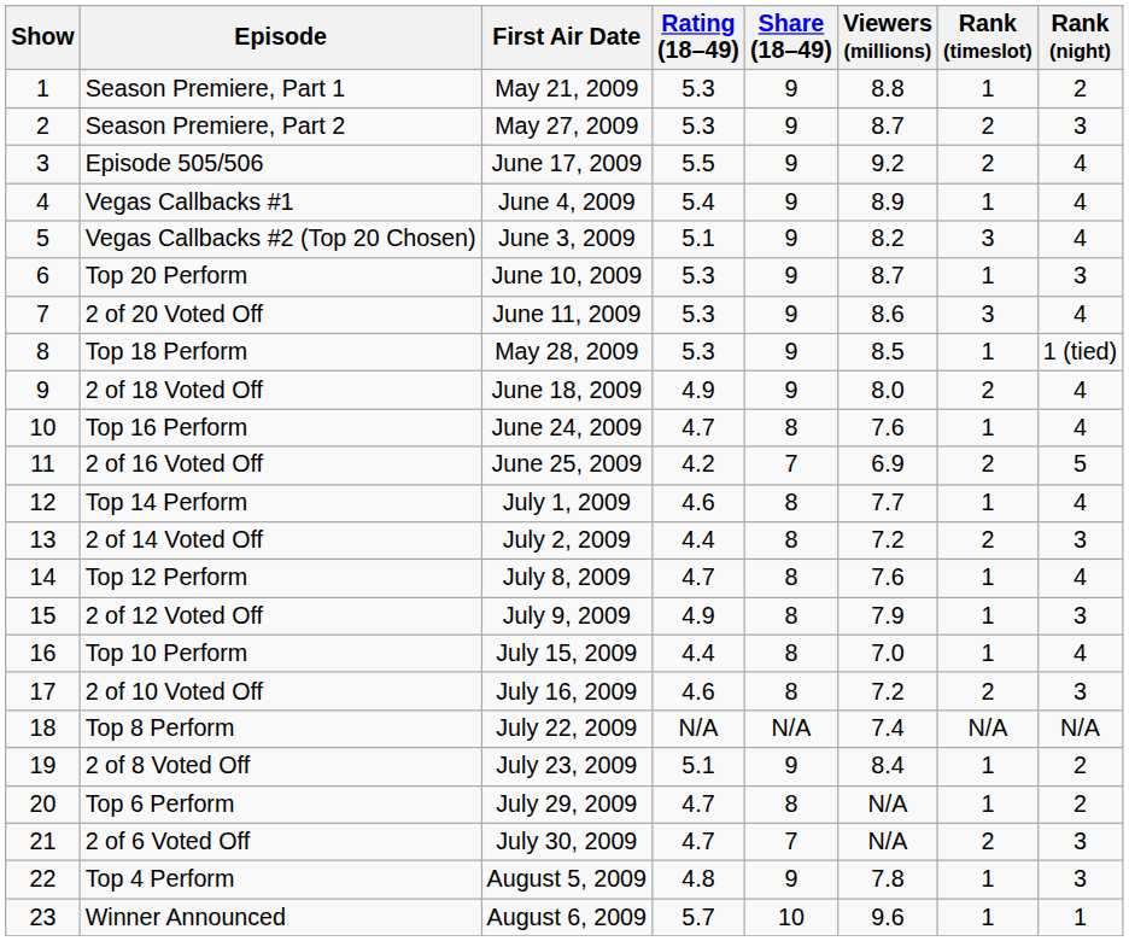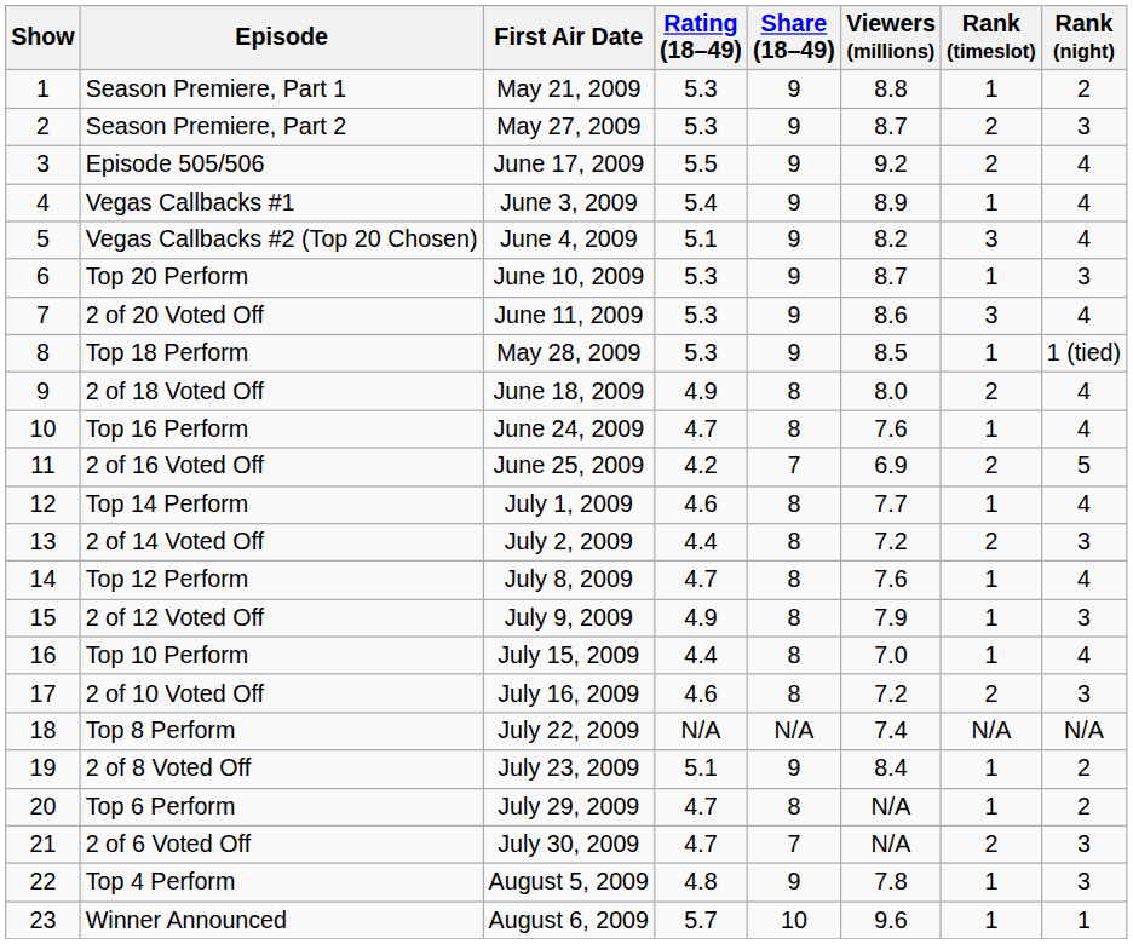Vegas Callbacks #1 | First Air Date: June 4, 2009 -> June 3, 2009
Vegas Callbacks #2 (Top 20 Chosen) | First Air Date: June 3, 2009 -> June 4, 2009
2 of 18 Voted Off | Share (18–49): 9 -> 8
